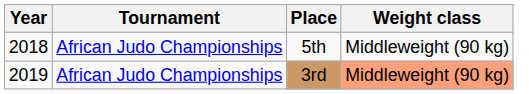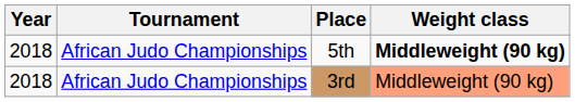5th | Weight class: normal -> bold
3rd | Year: 2019 -> 2018
